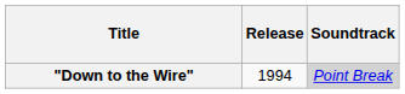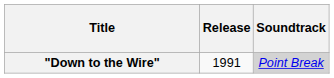"Down to the Wire" | Release: 1994 -> 1991
